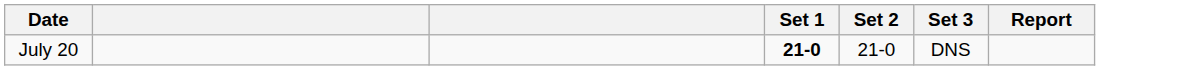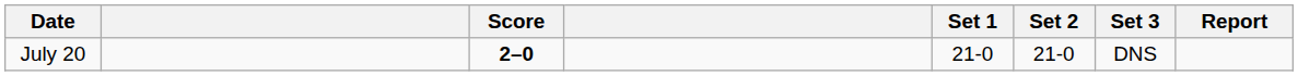+ column: Score | 2–0
July 20 | Set 1: bold -> normal
